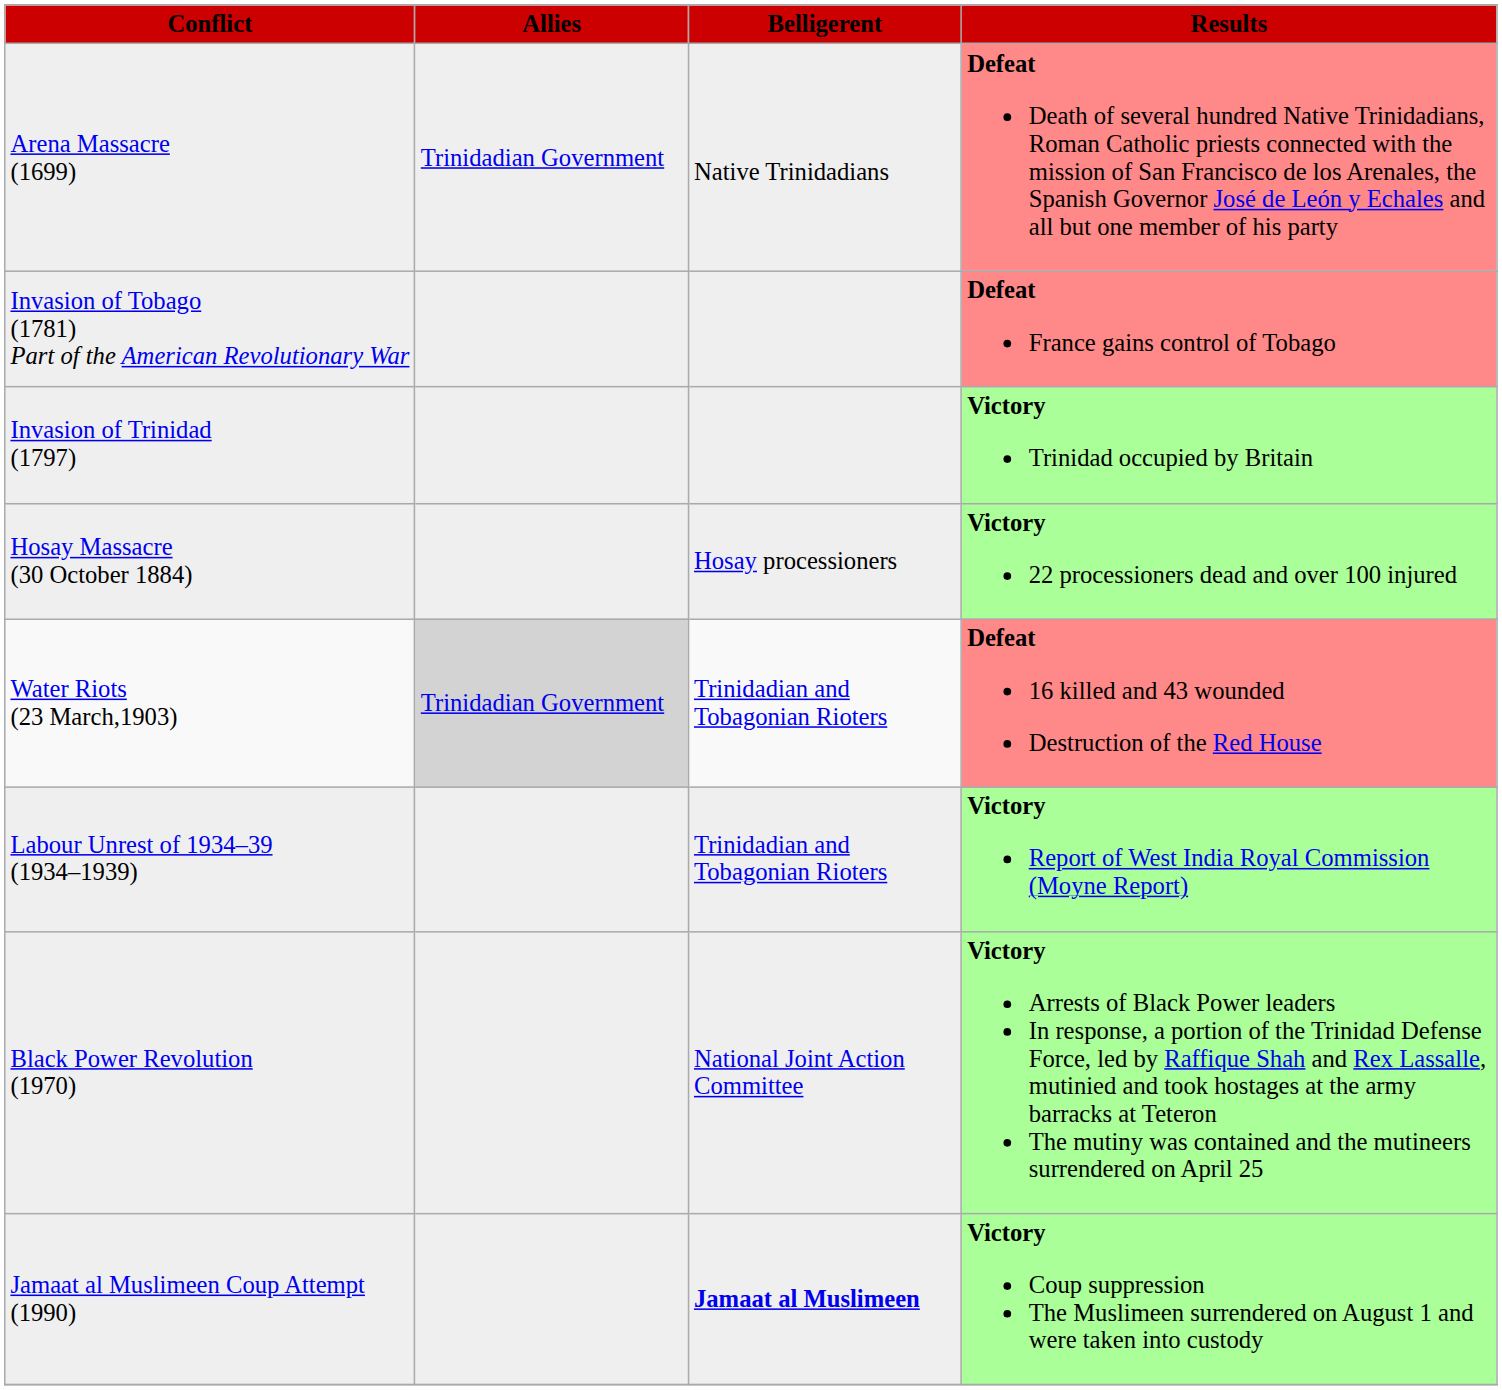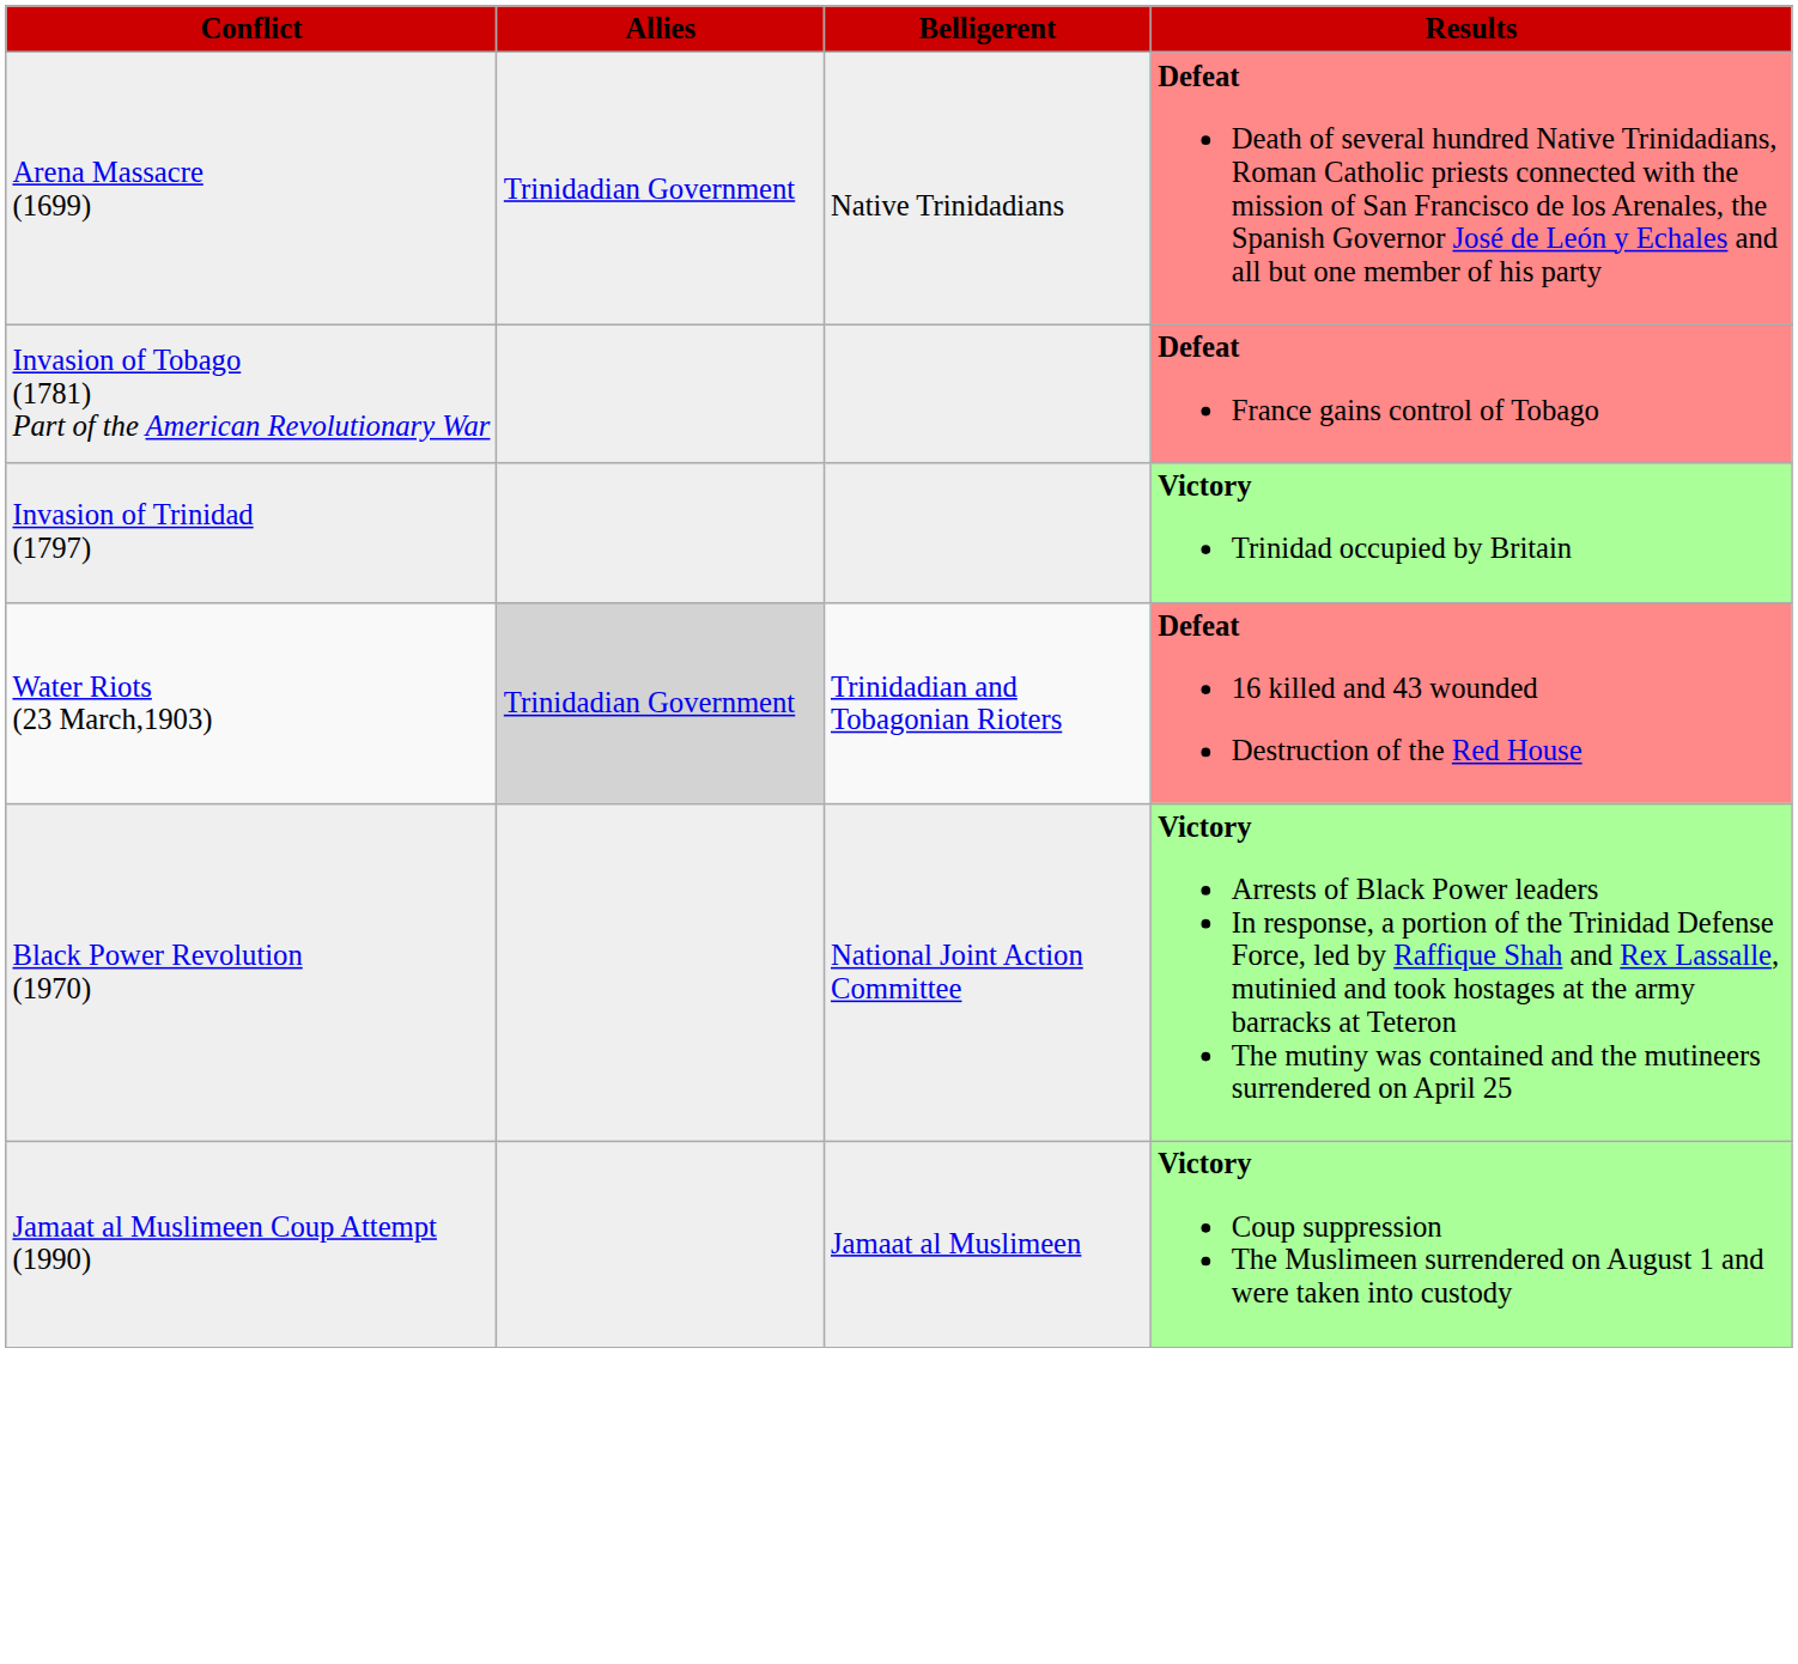- row: Hosay Massacre (30 October 1884) | Hosay processioners | Victory 22 processioners dead and over 100 injured
- row: Labour Unrest of 1934–39 (1934–1939) | Trinidadian and Tobagonian Rioters | Victory Report of West India Royal Commission (Moyne Report)
Jamaat al Muslimeen Coup Attempt (1990) | Belligerent: bold -> normal
